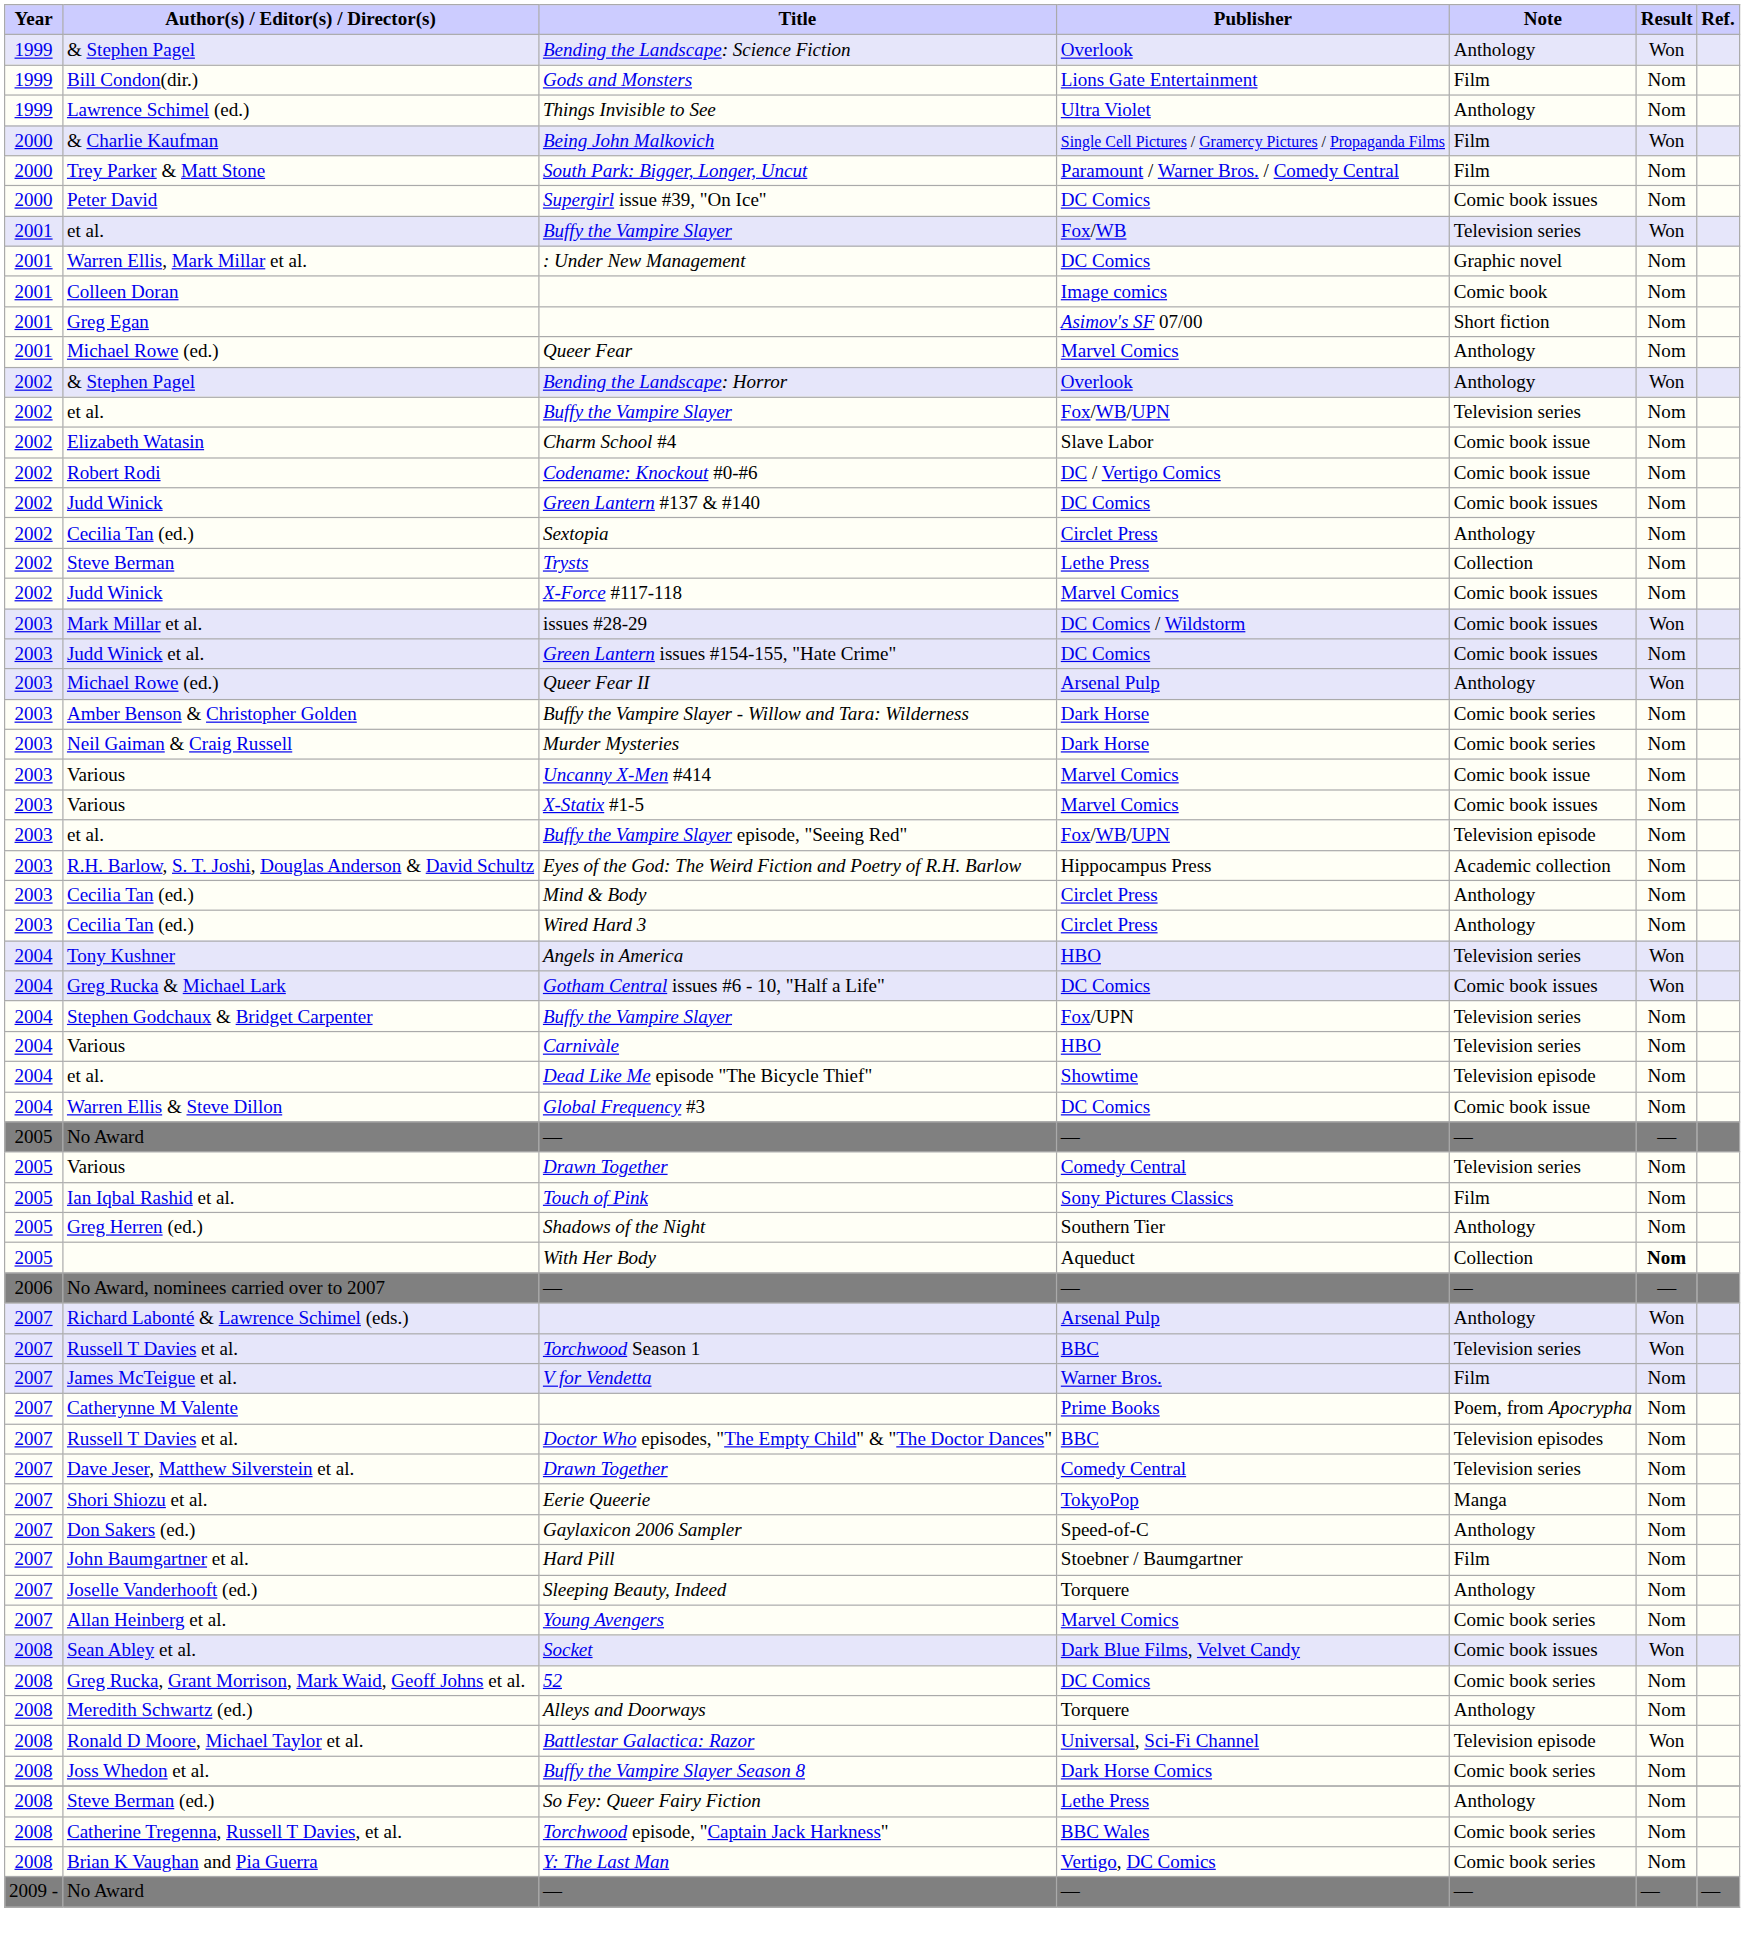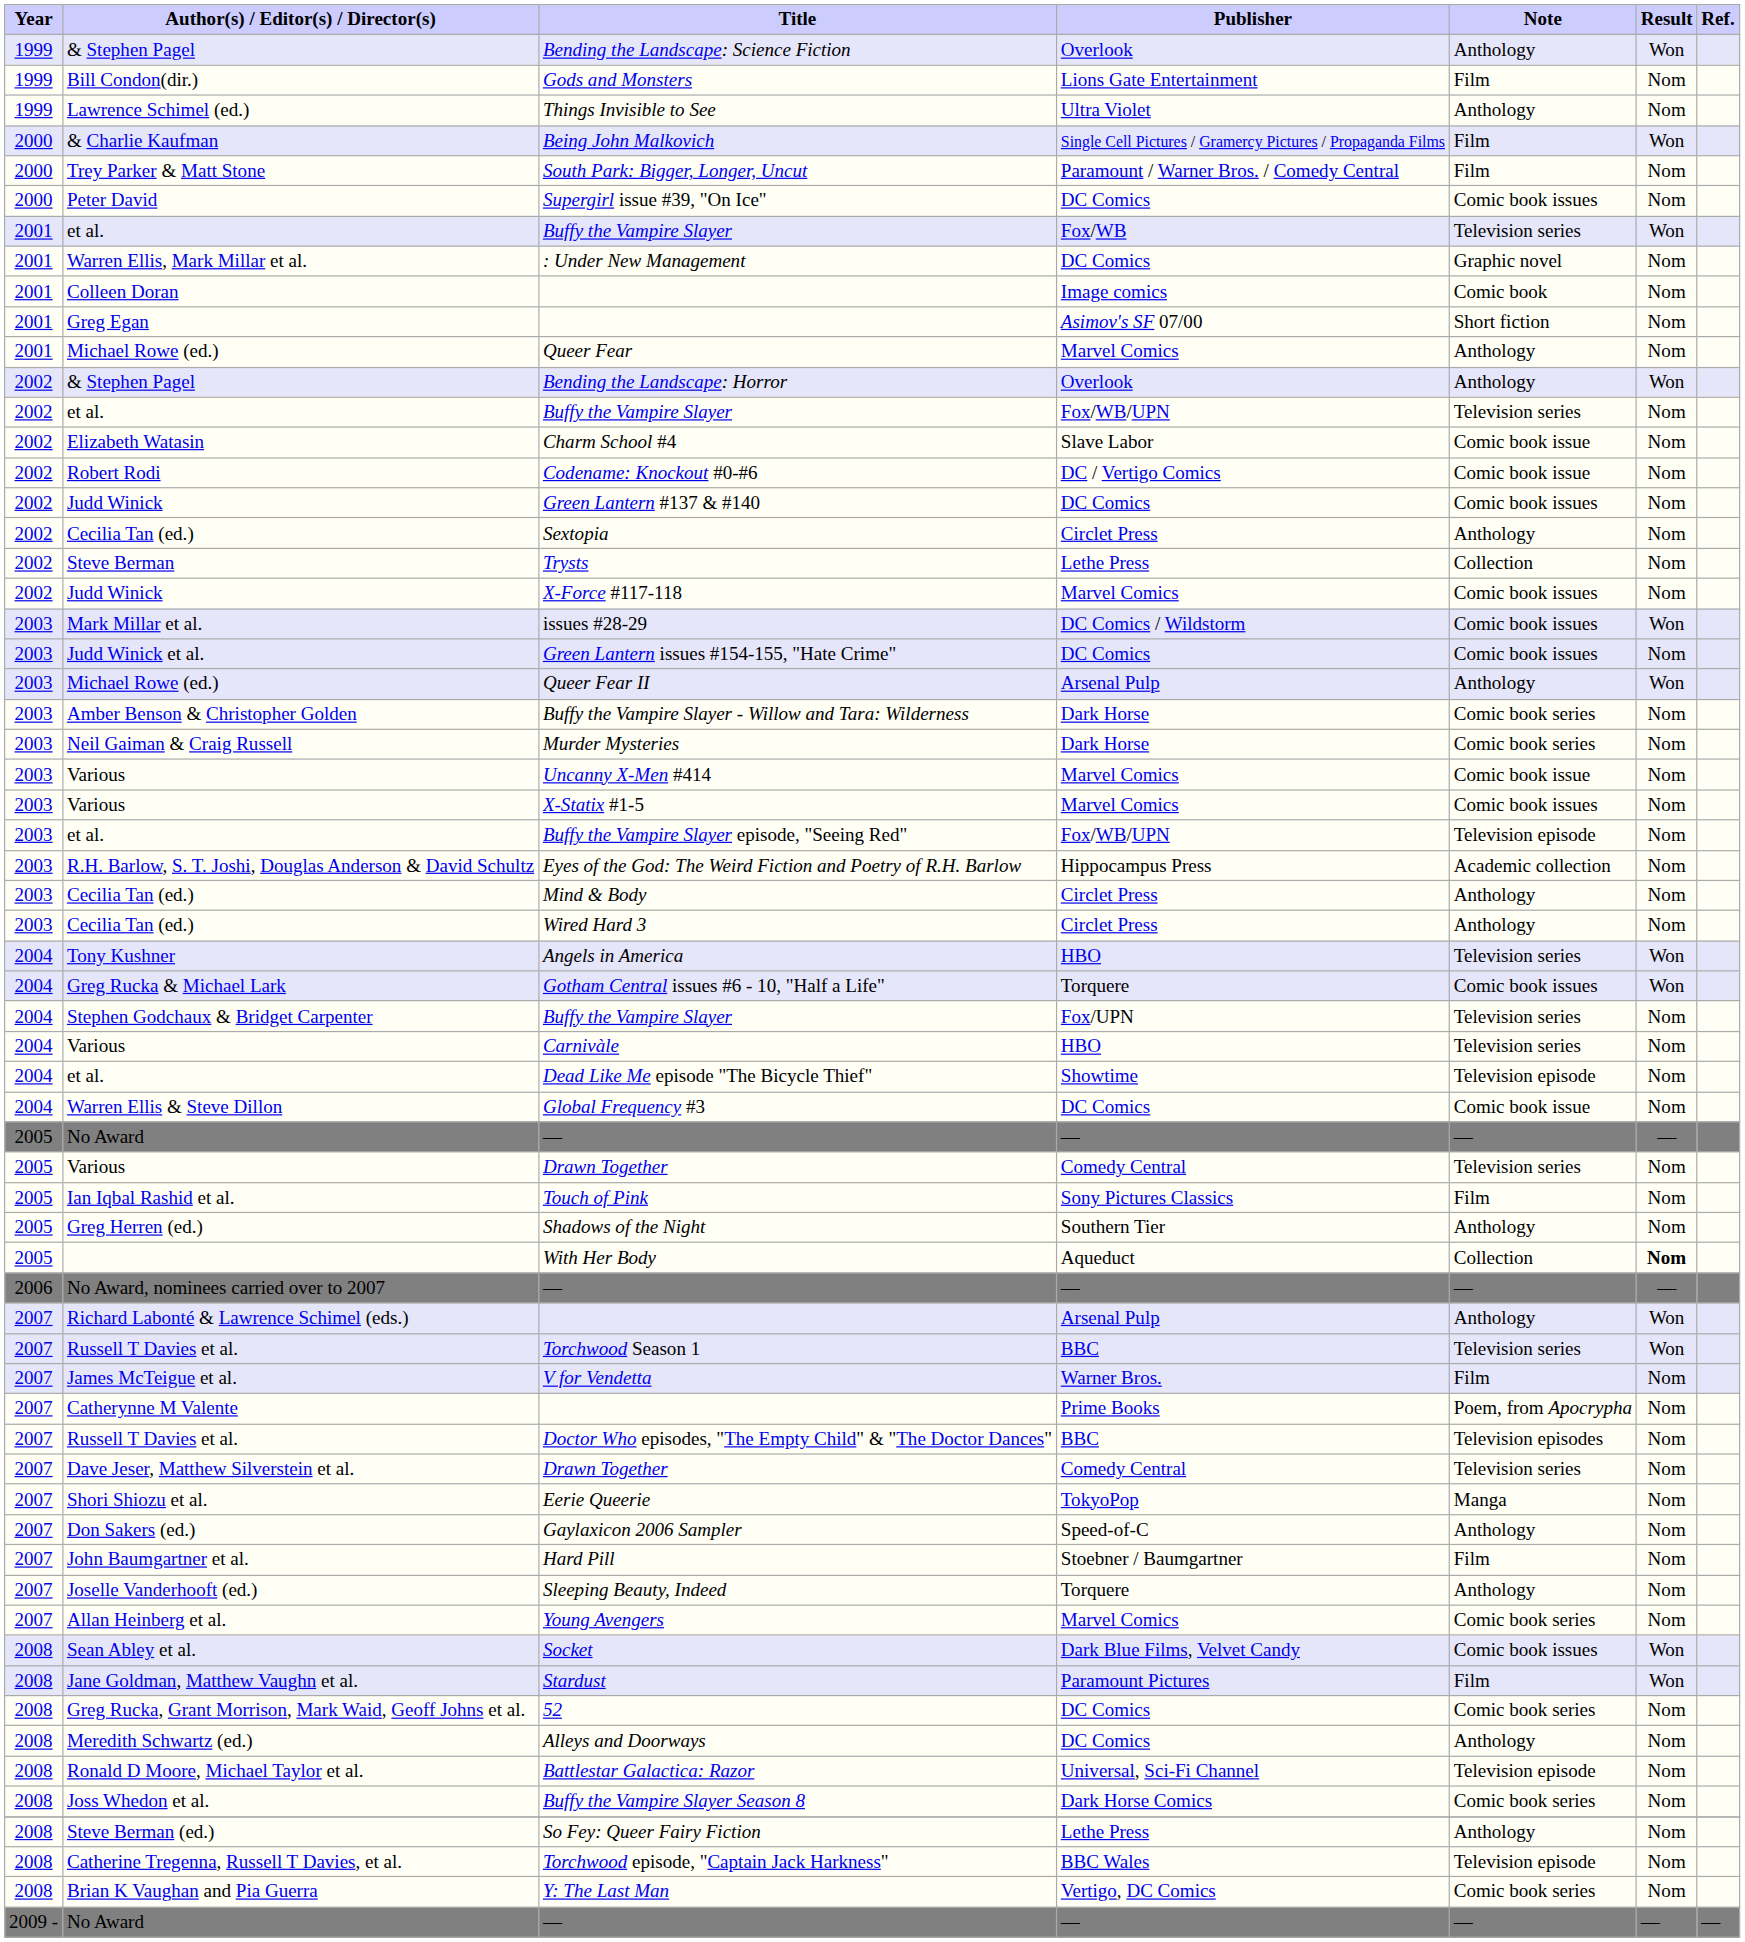Gotham Central issues #6 - 10, "Half a Life" | Publisher: DC Comics -> Torquere
+ row: 2008 | Jane Goldman, Matthew Vaughn et al. | Stardust | Paramount Pictures | Film | Won
Alleys and Doorways | Publisher: Torquere -> DC Comics
Battlestar Galactica: Razor | Result: Won -> Nom
Torchwood episode, "Captain Jack Harkness" | Note: Comic book series -> Television episode
